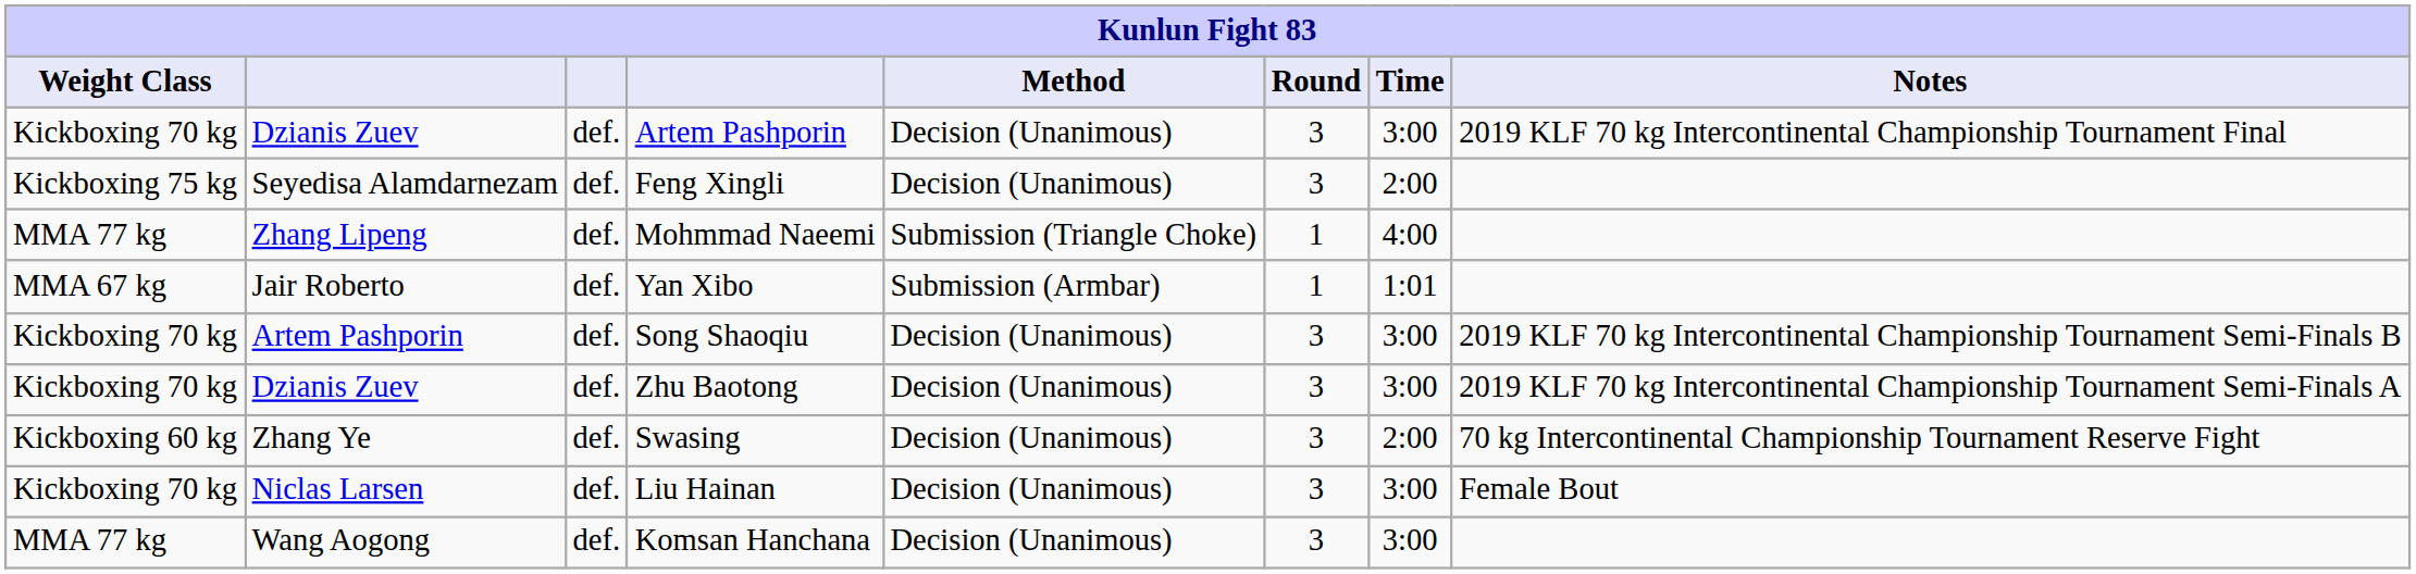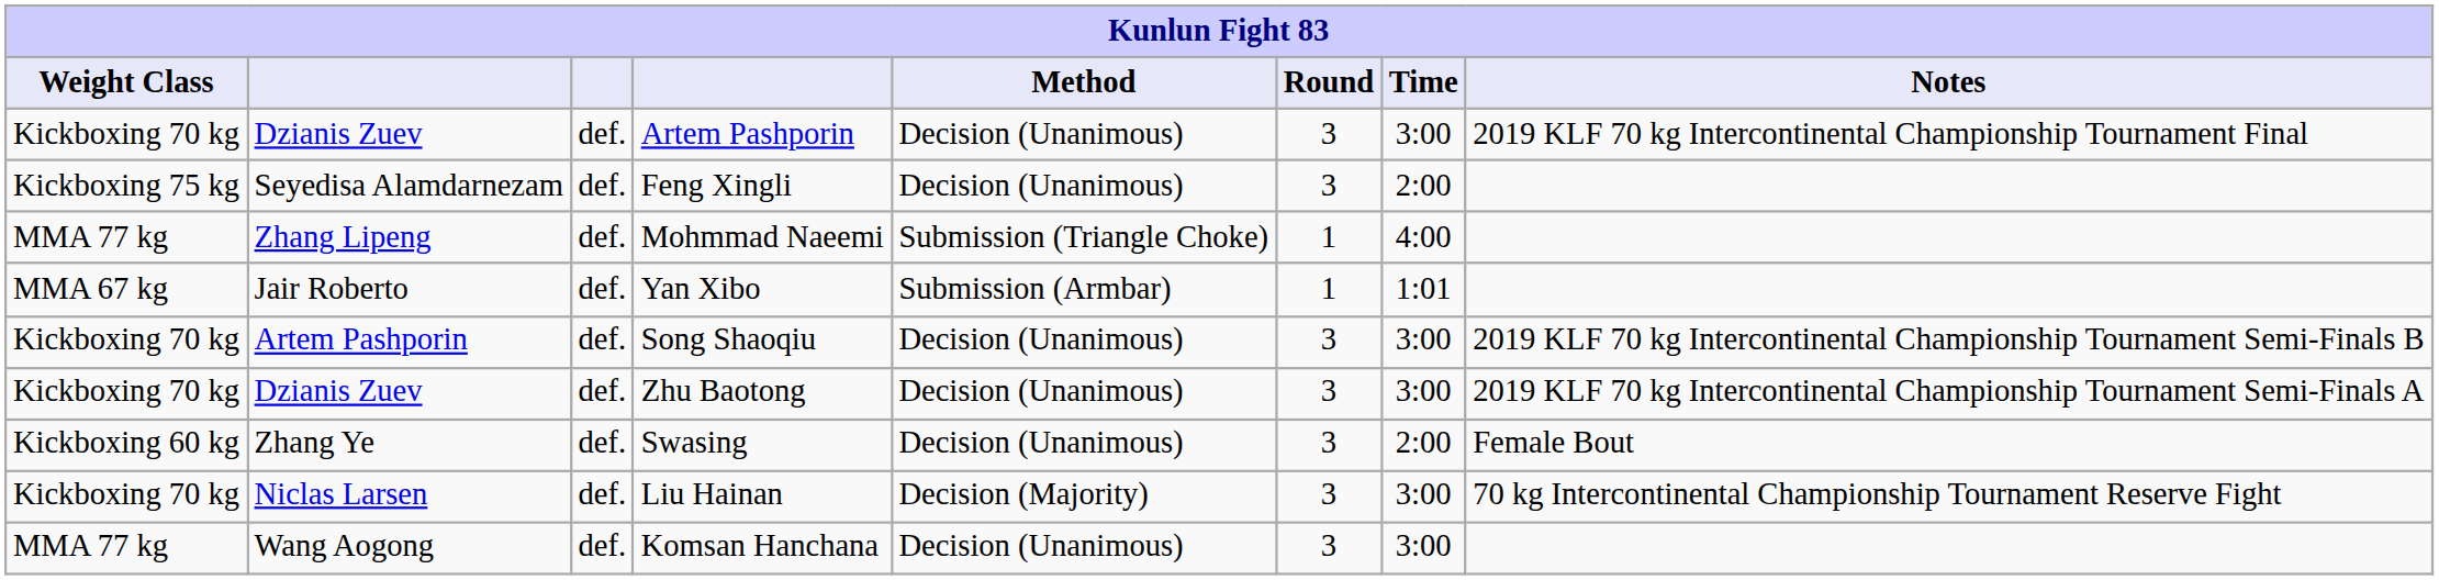Swasing | Notes: 70 kg Intercontinental Championship Tournament Reserve Fight -> Female Bout
Liu Hainan | Method: Decision (Unanimous) -> Decision (Majority)
Liu Hainan | Notes: Female Bout -> 70 kg Intercontinental Championship Tournament Reserve Fight
